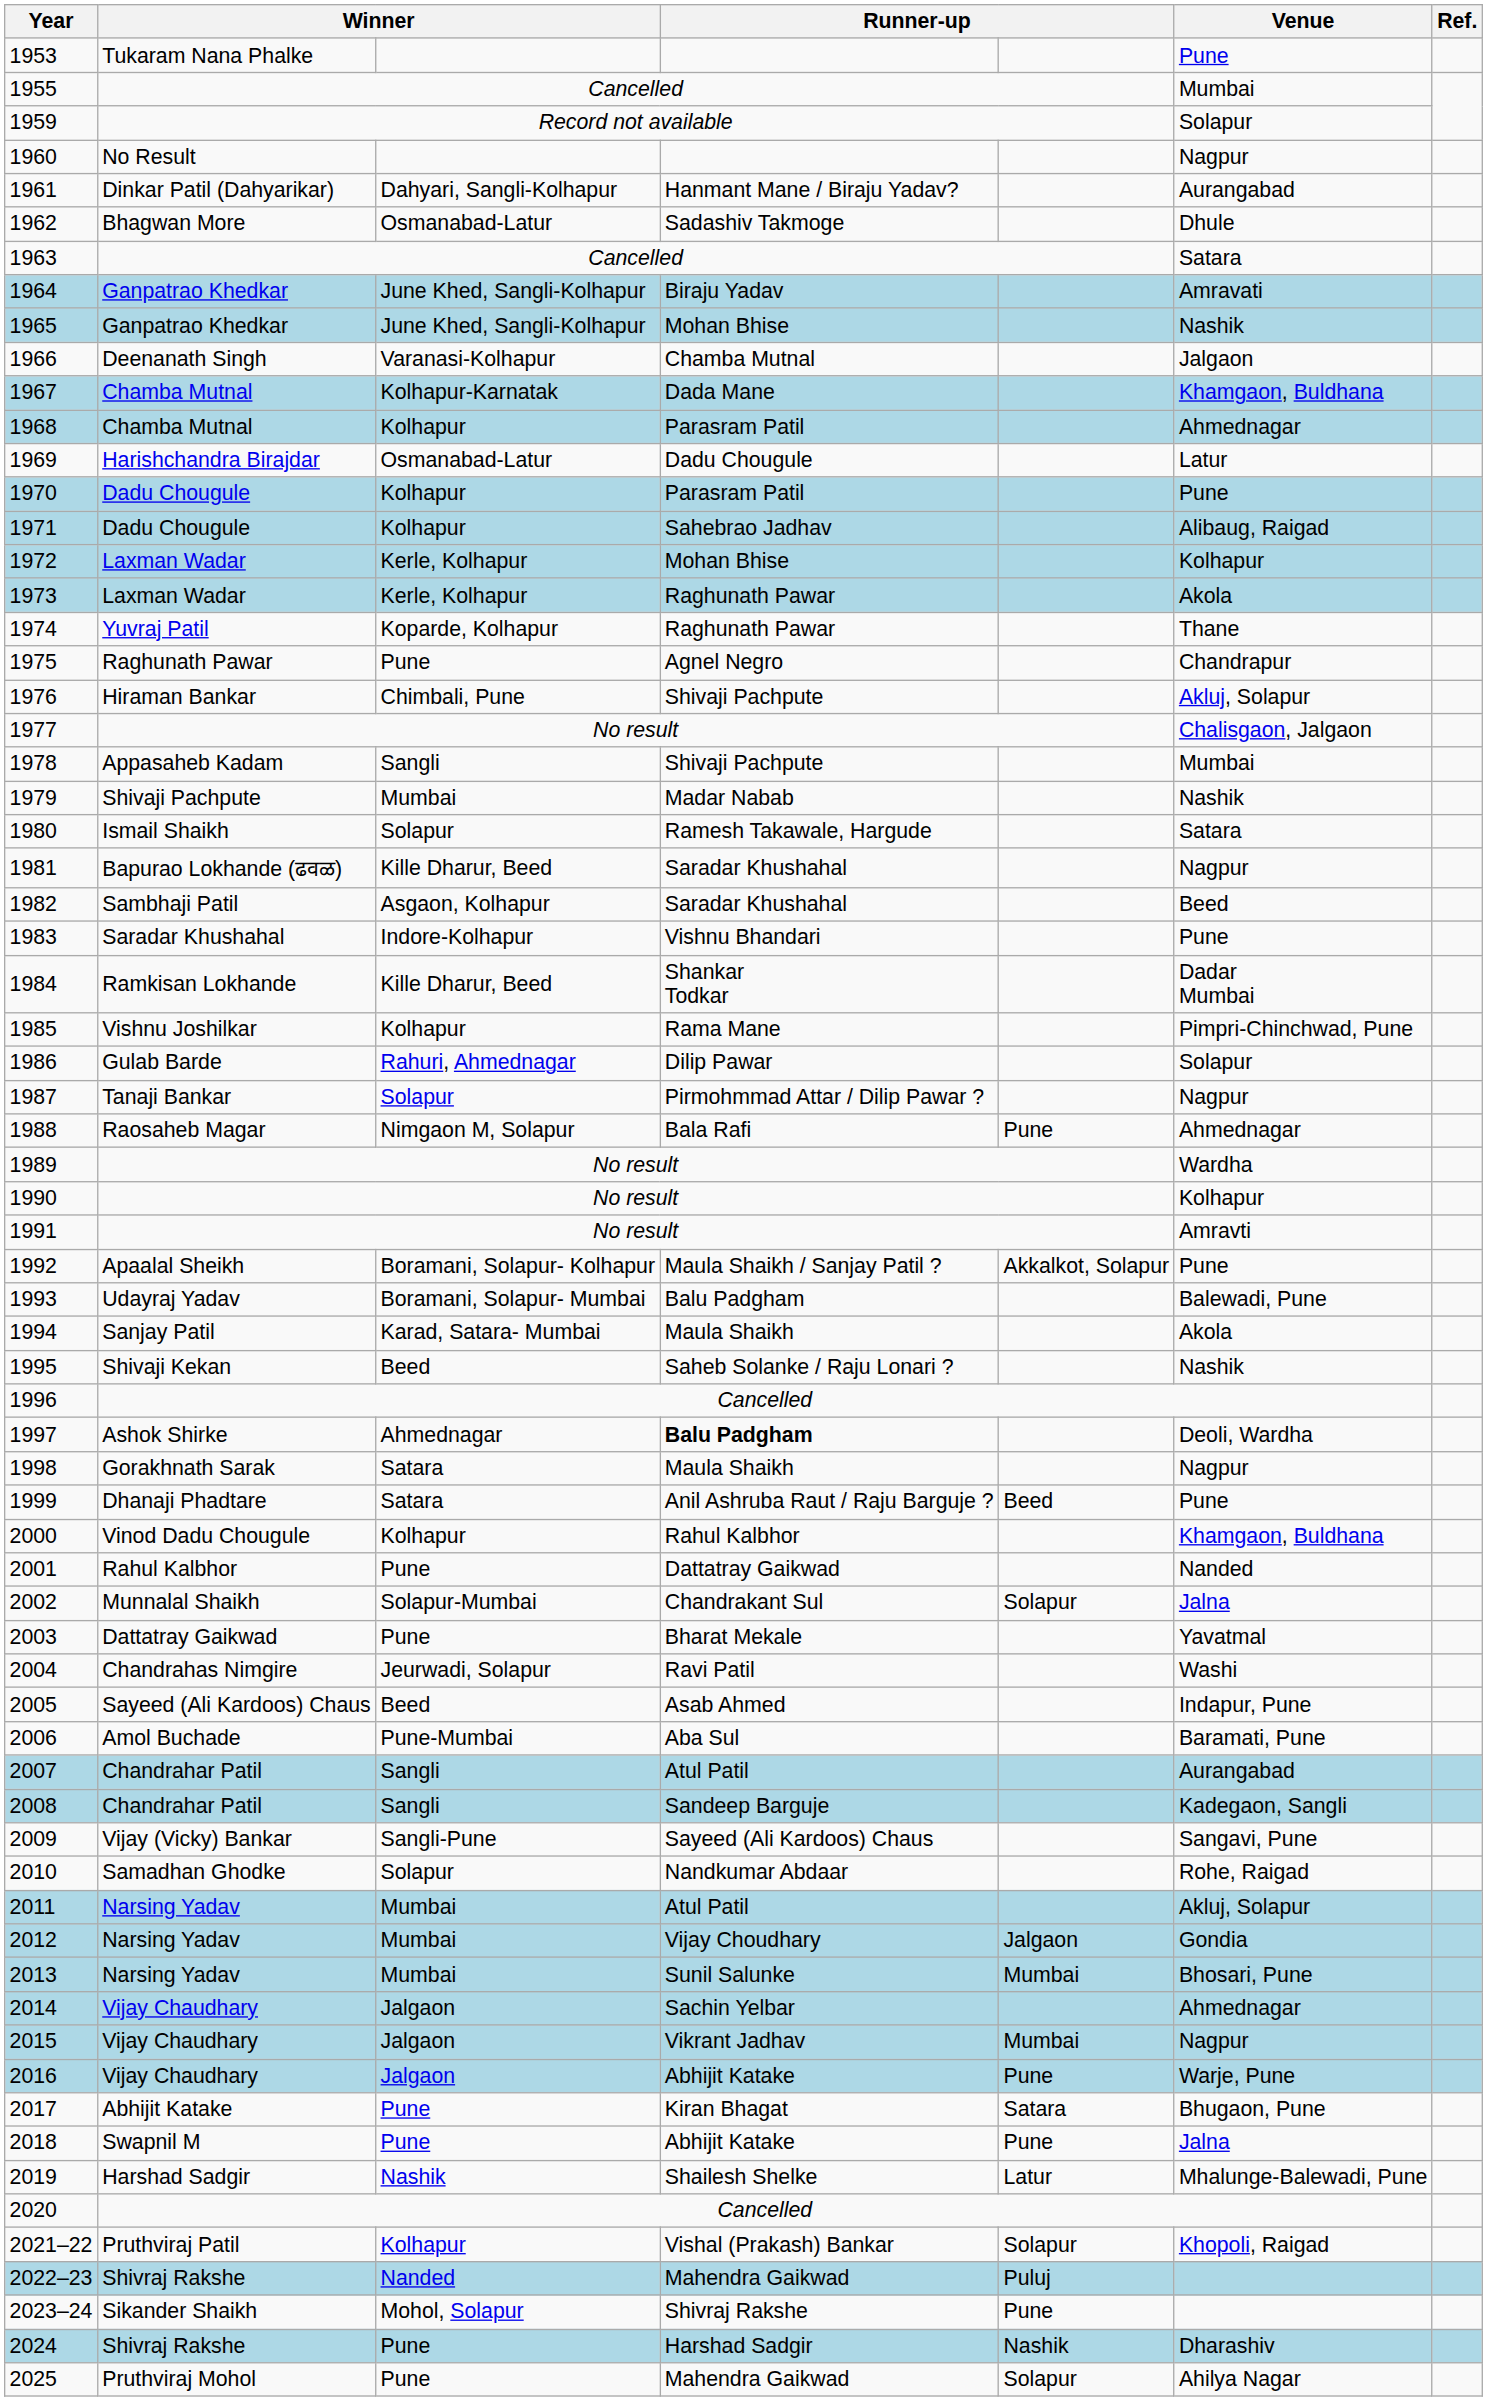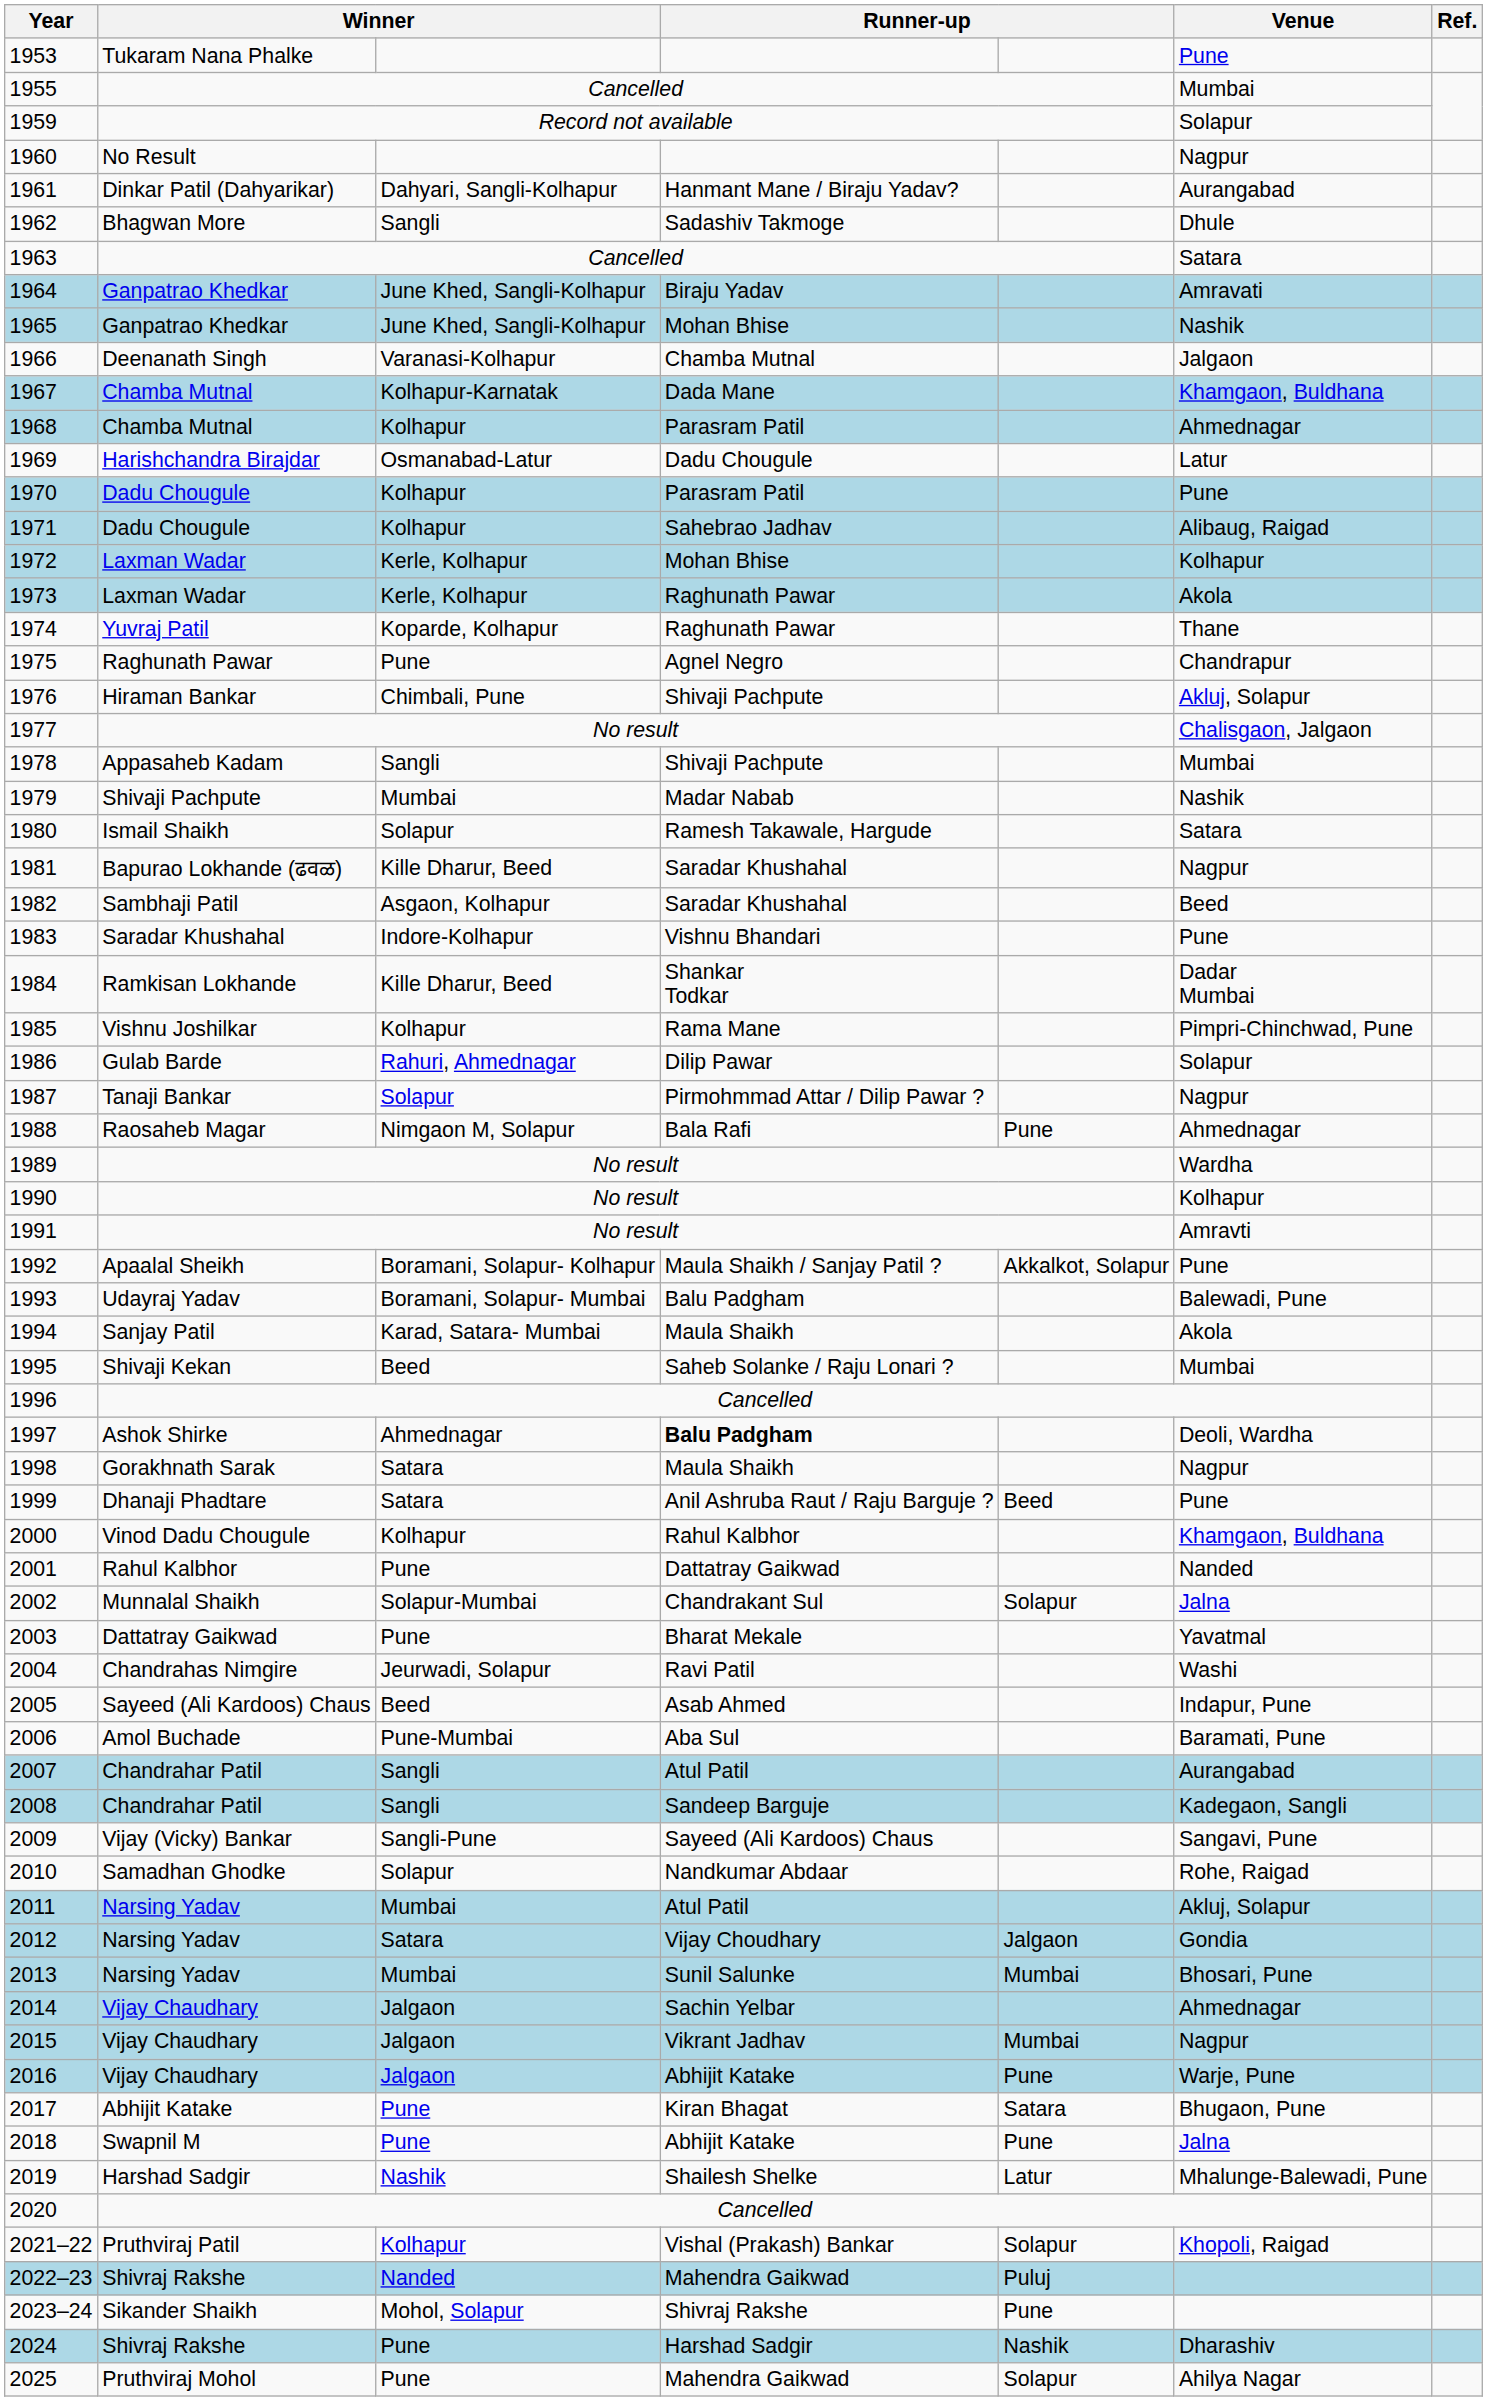1962 | column 3: Osmanabad-Latur -> Sangli
1995 | Venue: Nashik -> Mumbai
2012 | column 3: Mumbai -> Satara
